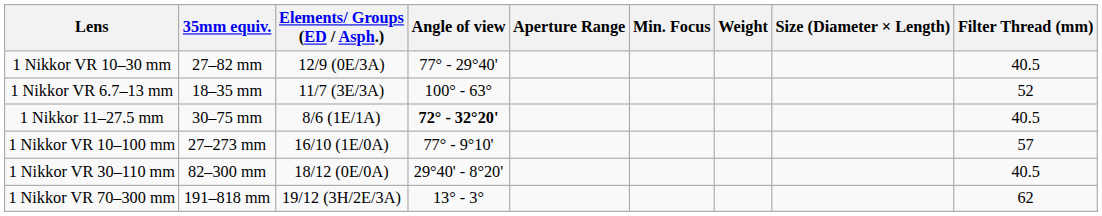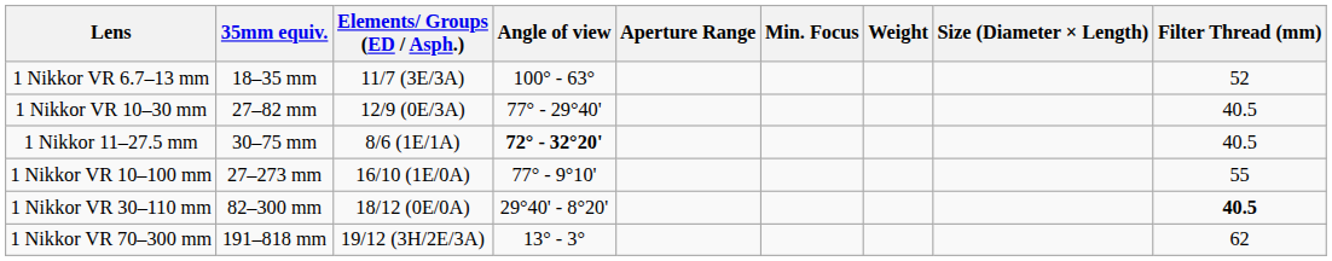rows swapped: 1 Nikkor VR 6.7–13 mm <-> 1 Nikkor VR 10–30 mm
1 Nikkor VR 10–100 mm | Filter Thread (mm): 57 -> 55
1 Nikkor VR 30–110 mm | Filter Thread (mm): normal -> bold
